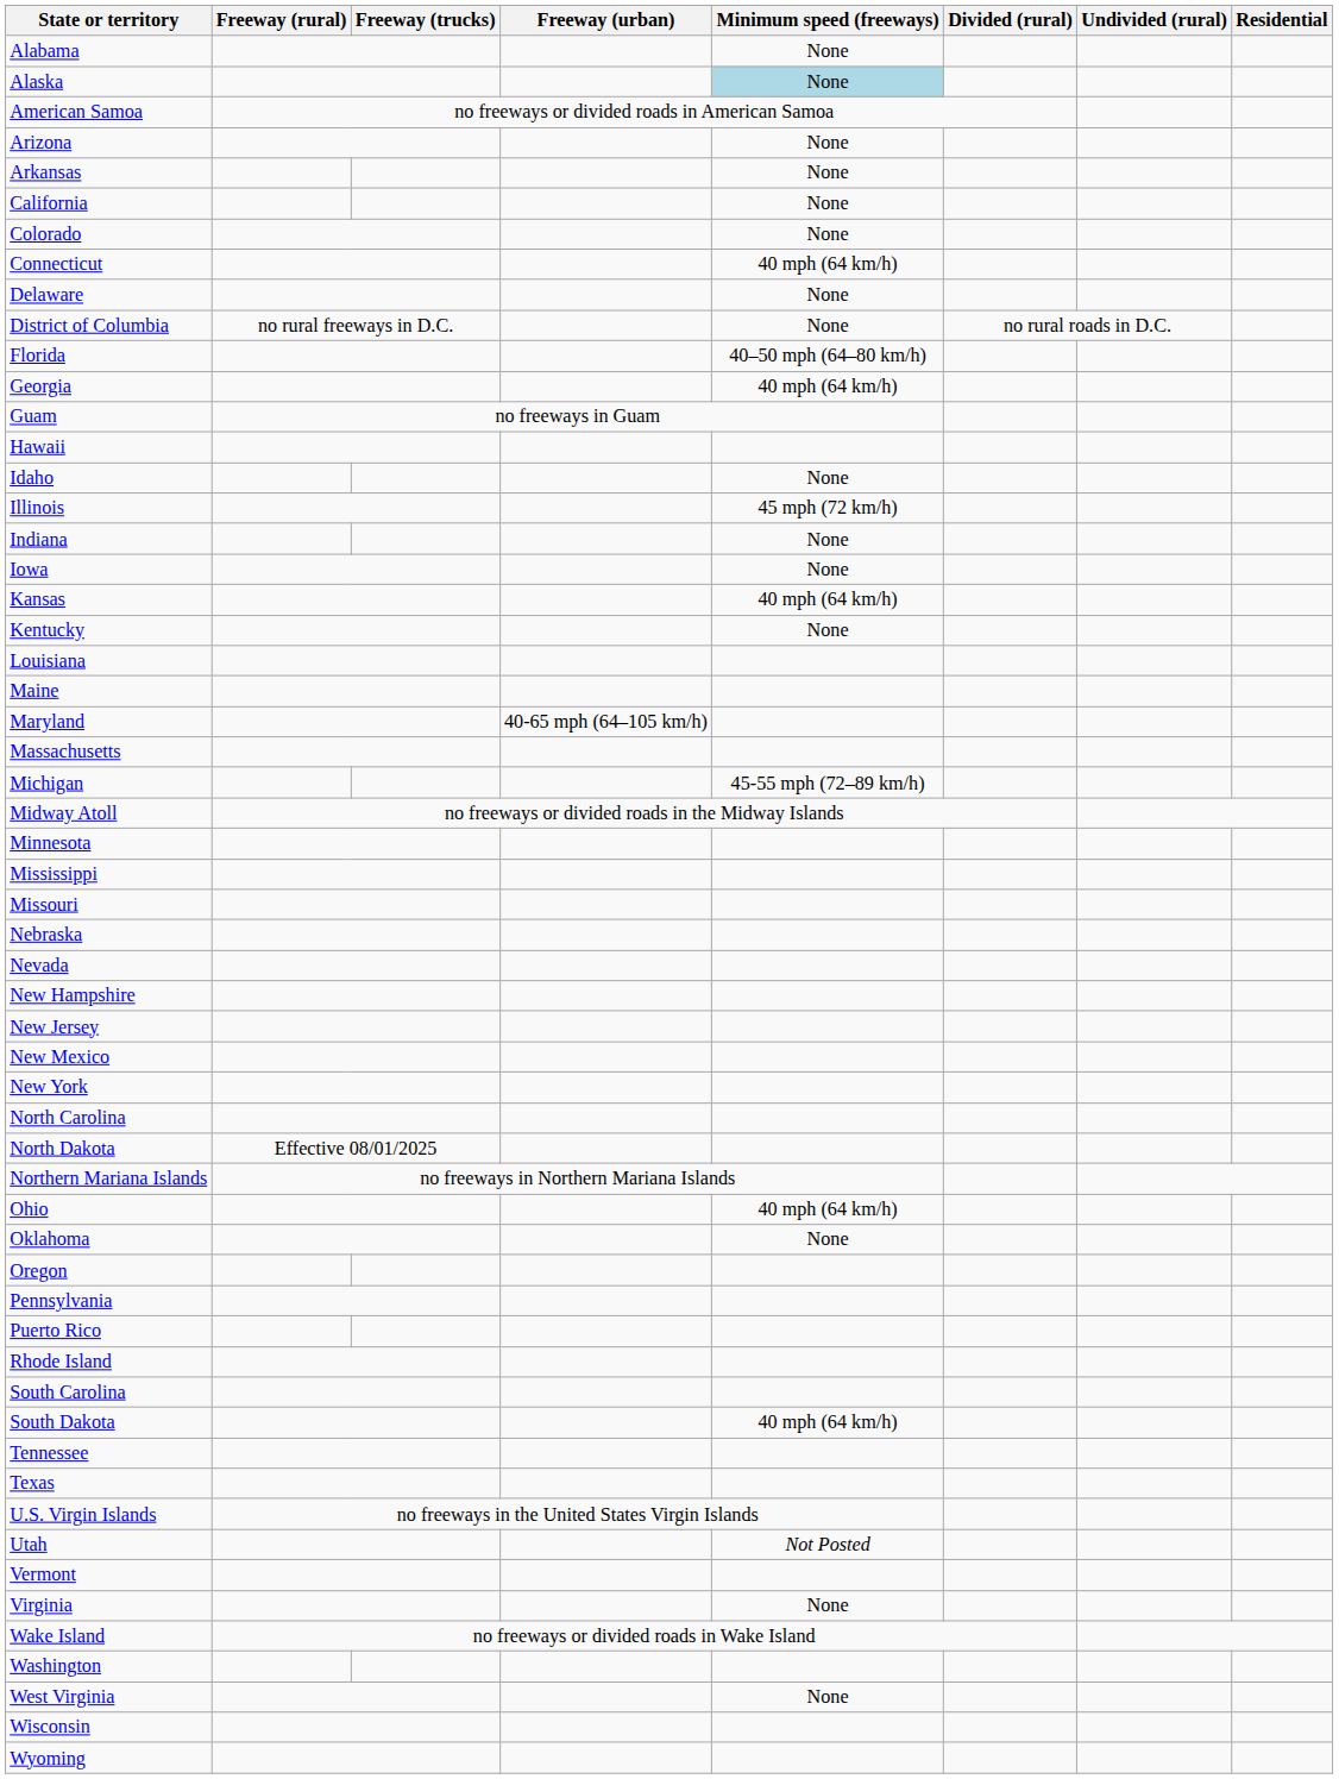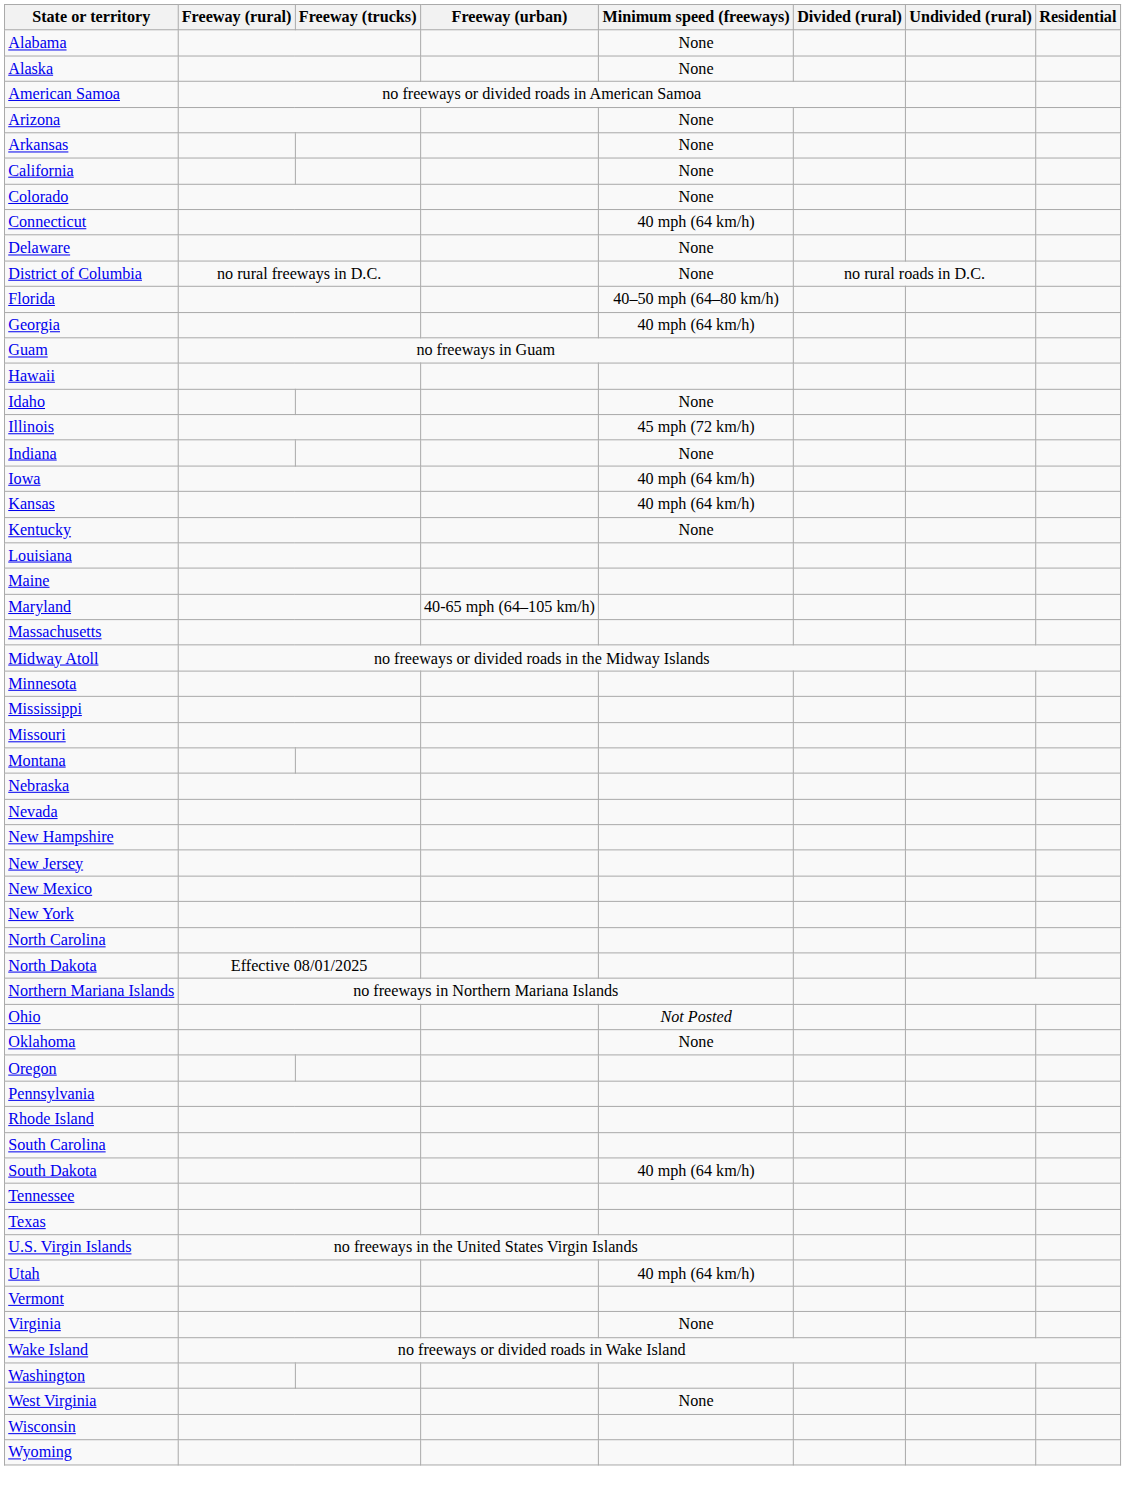Alaska | Minimum speed (freeways): lightblue background -> no background
Iowa | Minimum speed (freeways): None -> 40 mph (64 km/h)
- row: Michigan | 45-55 mph (72–89 km/h)
+ row: Montana
Ohio | Minimum speed (freeways): 40 mph (64 km/h) -> Not Posted
- row: Puerto Rico
Utah | Minimum speed (freeways): Not Posted -> 40 mph (64 km/h)
